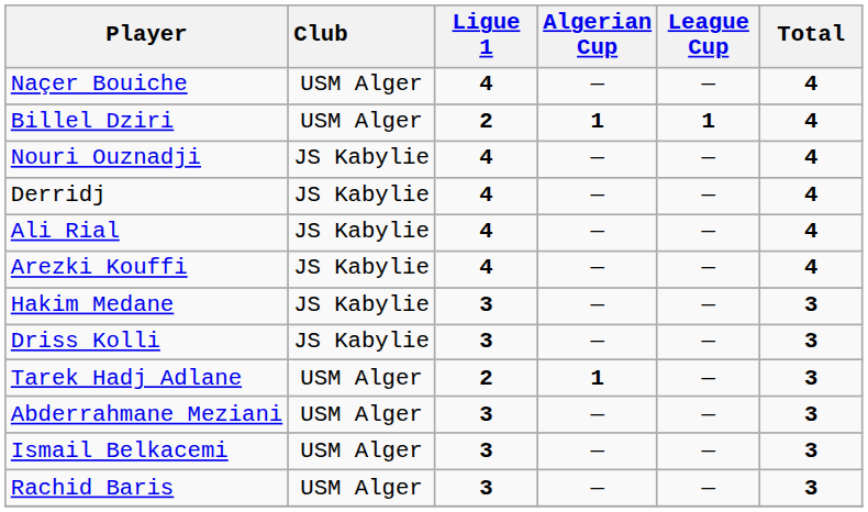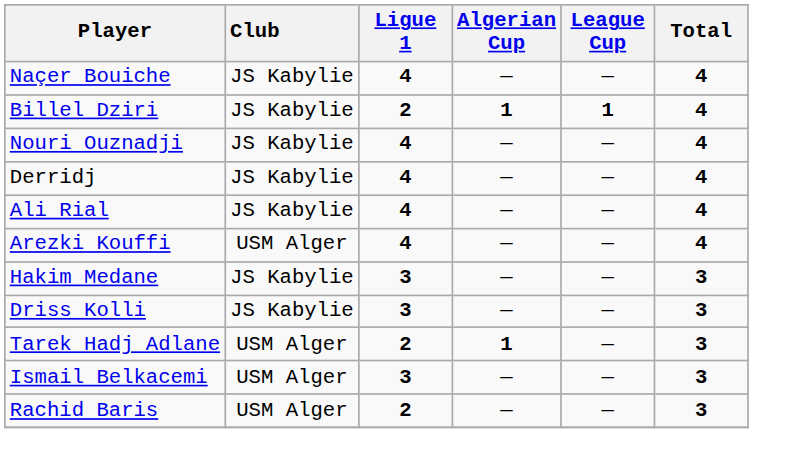Naçer Bouiche | Club: USM Alger -> JS Kabylie
Billel Dziri | Club: USM Alger -> JS Kabylie
Arezki Kouffi | Club: JS Kabylie -> USM Alger
- row: Abderrahmane Meziani | USM Alger | 3 | — | — | 3
Rachid Baris | Ligue 1: 3 -> 2
